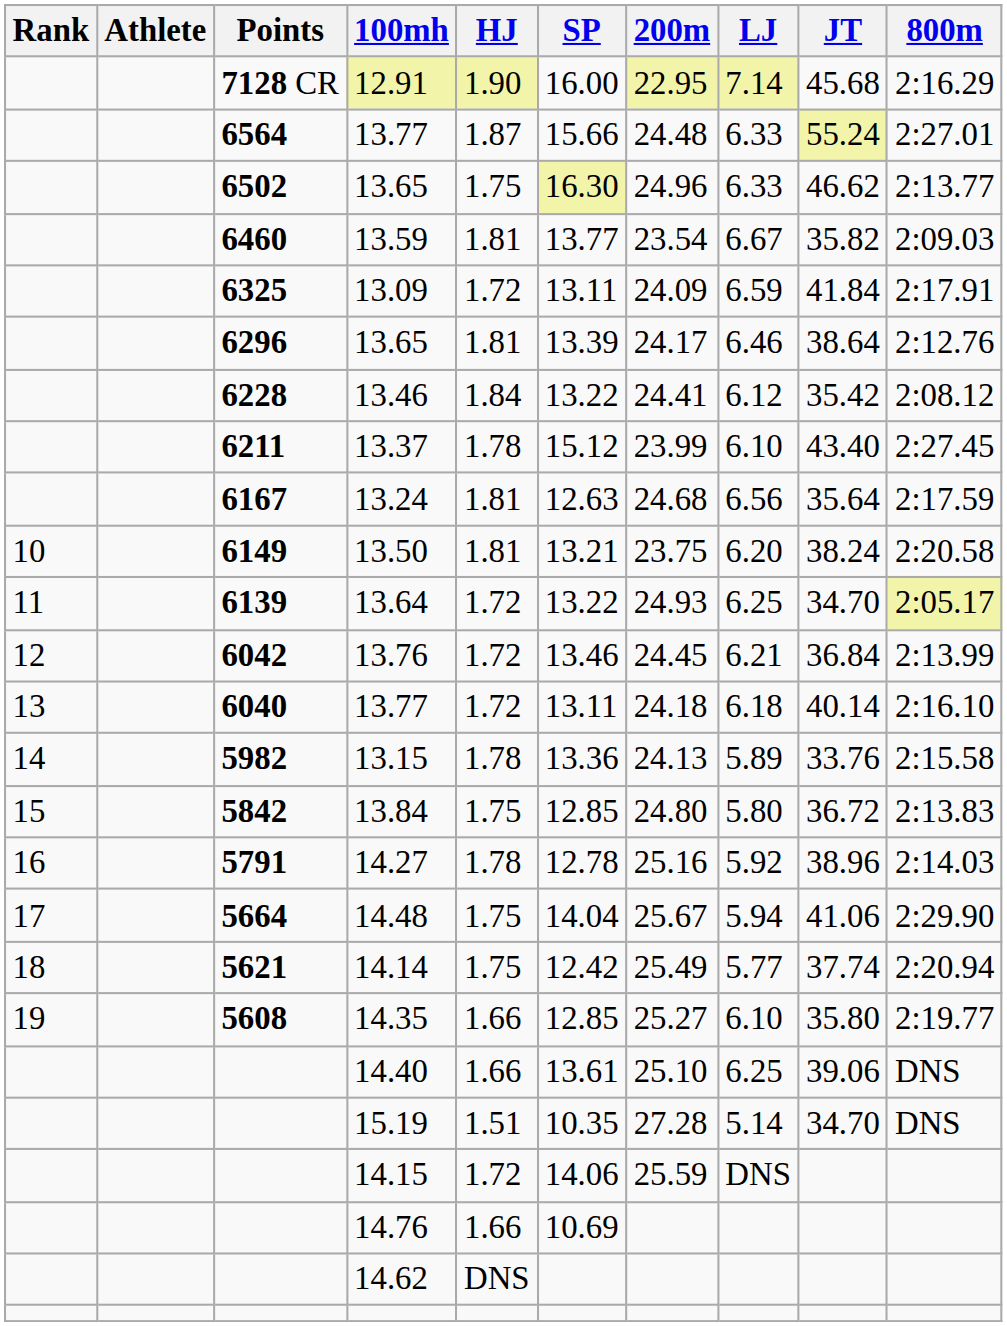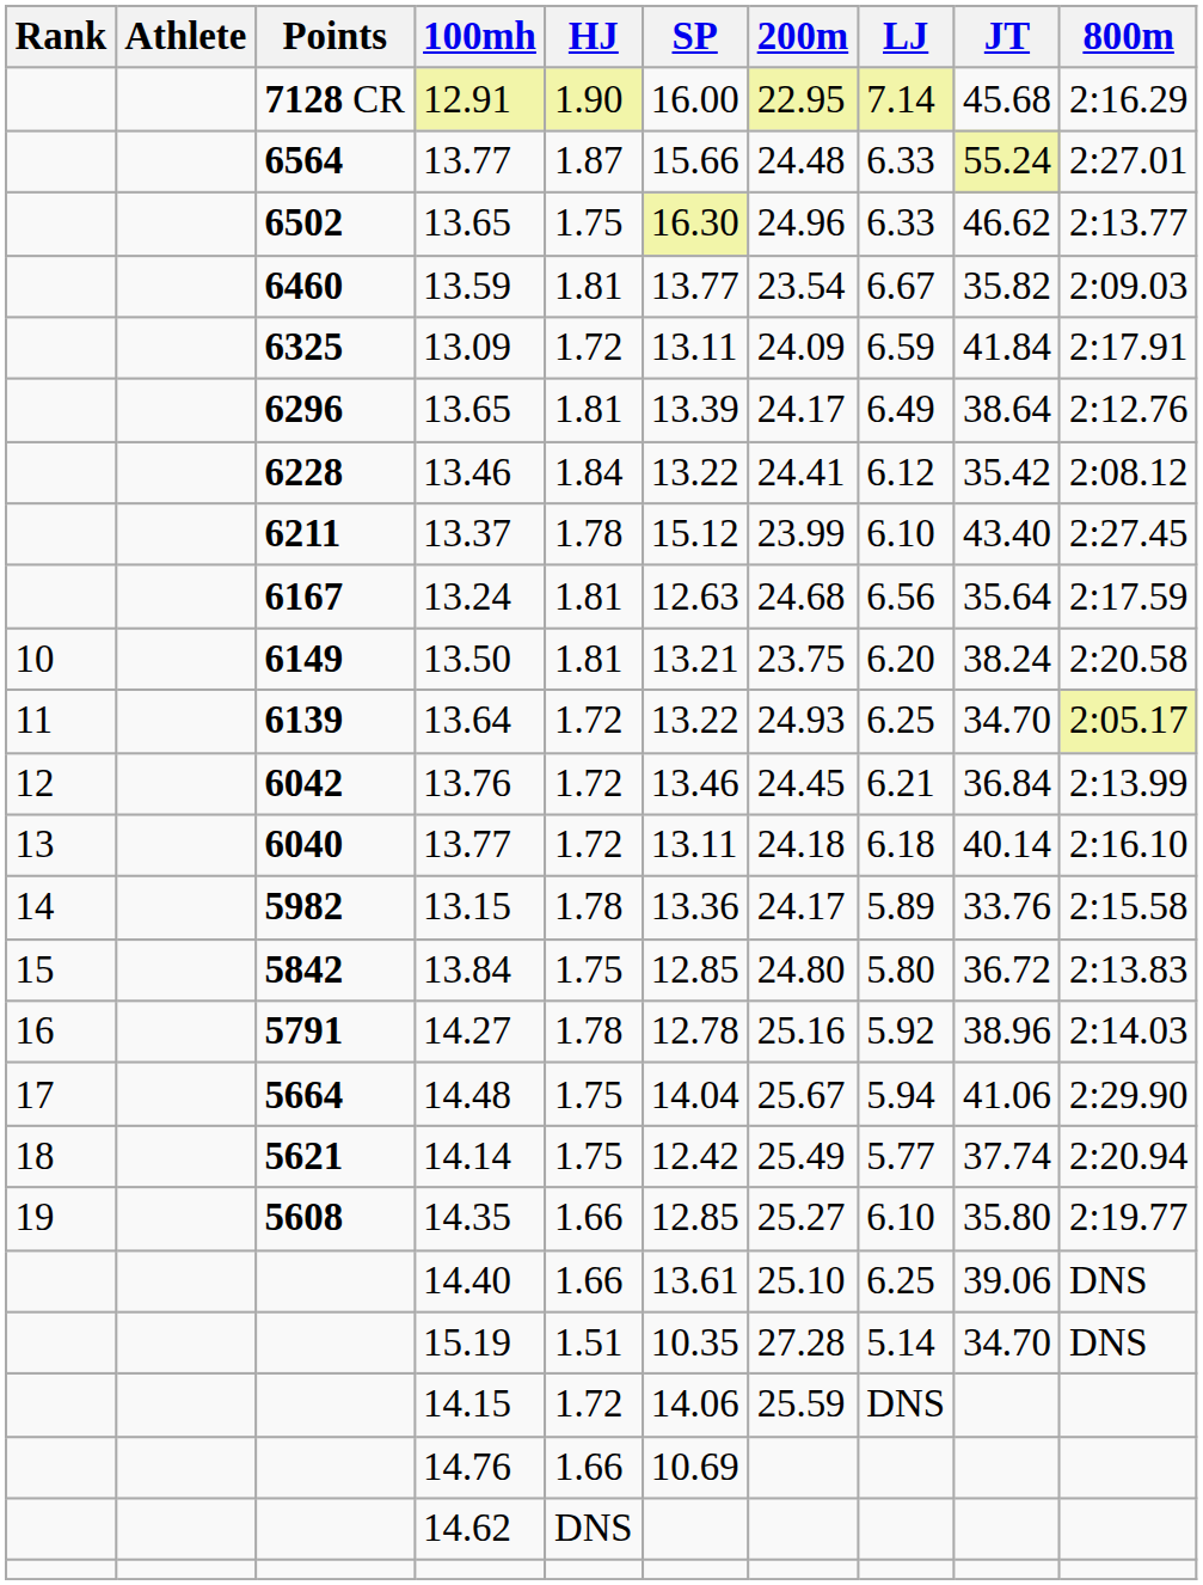6296 / 13.65 | LJ: 6.46 -> 6.49
13.15 | 200m: 24.13 -> 24.17
